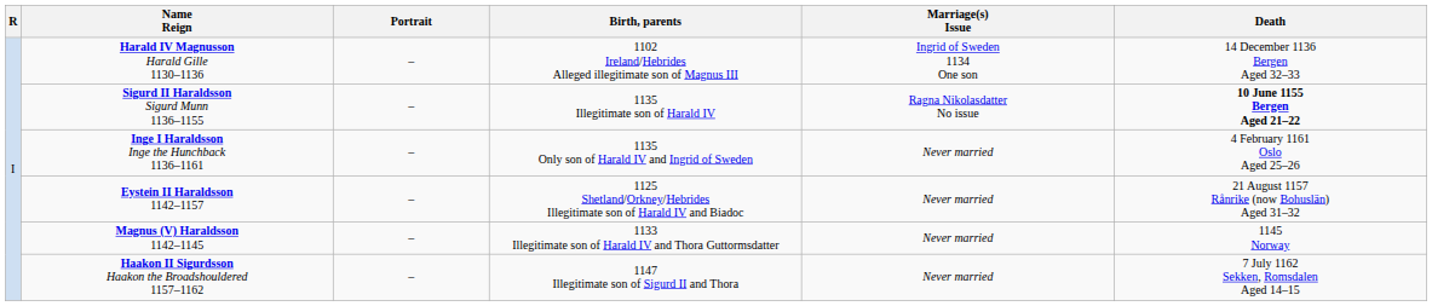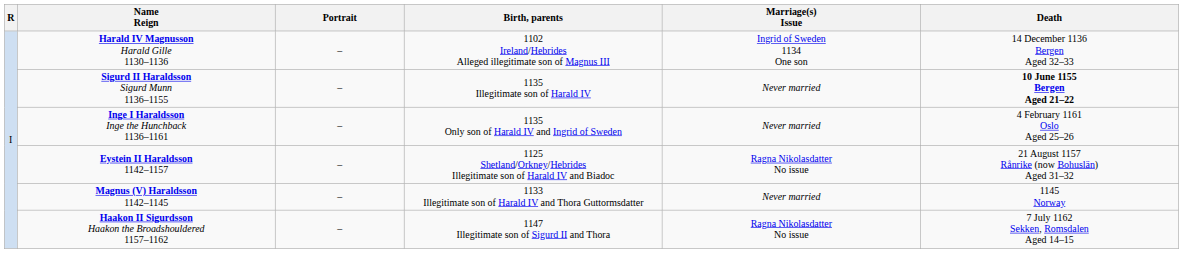Sigurd II Haraldsson Sigurd Munn 1136–1155 | Marriage(s) Issue: Ragna Nikolasdatter No issue -> Never married
Eystein II Haraldsson 1142–1157 | Marriage(s) Issue: Never married -> Ragna Nikolasdatter No issue
Haakon II Sigurdsson Haakon the Broadshouldered 1157–1162 | Marriage(s) Issue: Never married -> Ragna Nikolasdatter No issue
